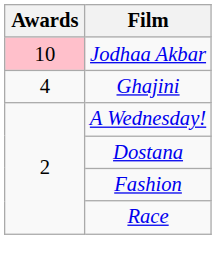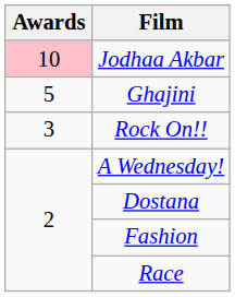Ghajini | Awards: 4 -> 5
+ row: 3 | Rock On!!
